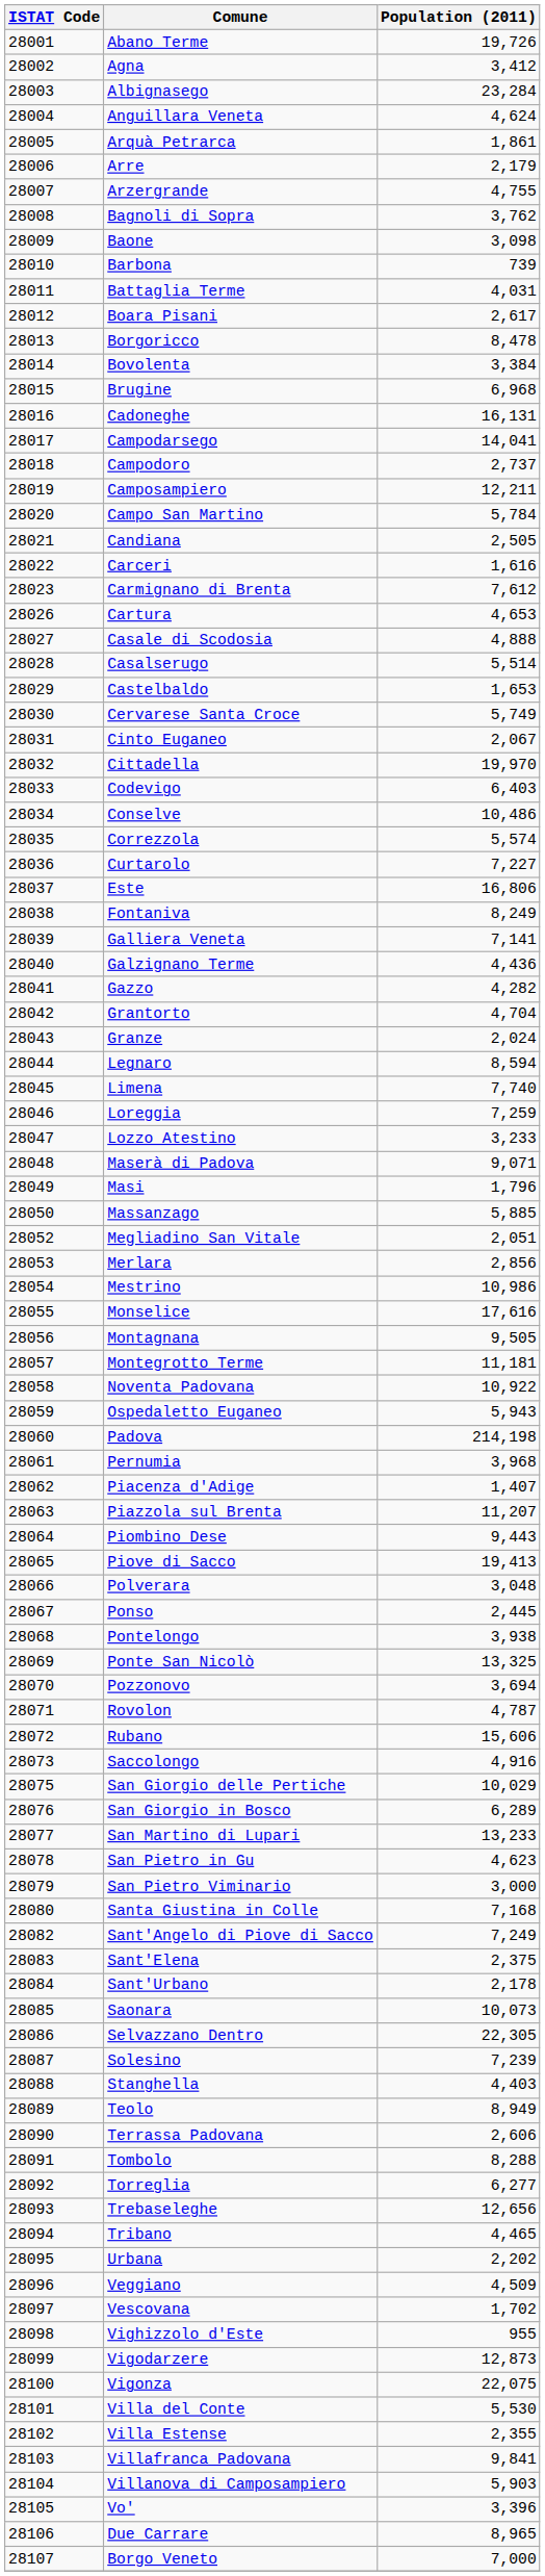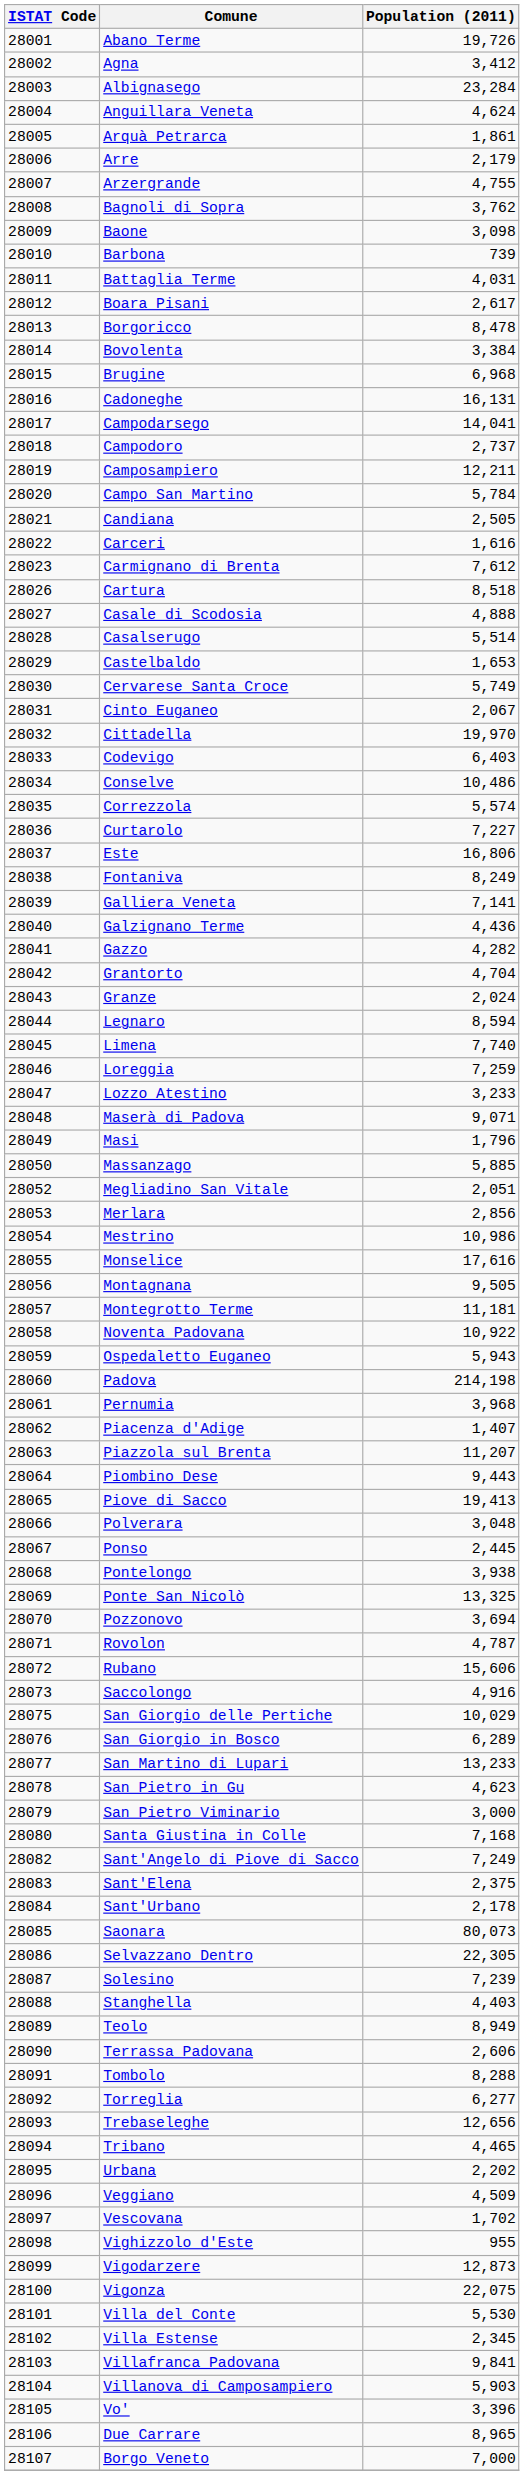Cartura | Population (2011): 4,653 -> 8,518
Saonara | Population (2011): 10,073 -> 80,073
Villa Estense | Population (2011): 2,355 -> 2,345
